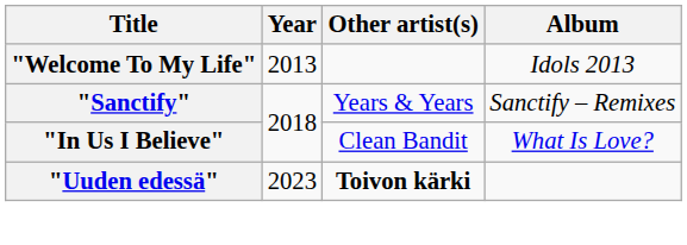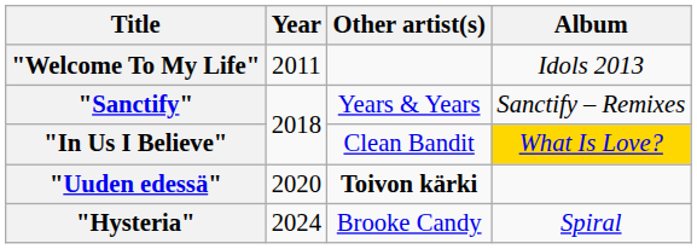"Welcome To My Life" | Year: 2013 -> 2011
"In Us I Believe" | Album: no background -> gold background
"Uuden edessä" | Year: 2023 -> 2020
+ row: "Hysteria" | 2024 | Brooke Candy | Spiral
